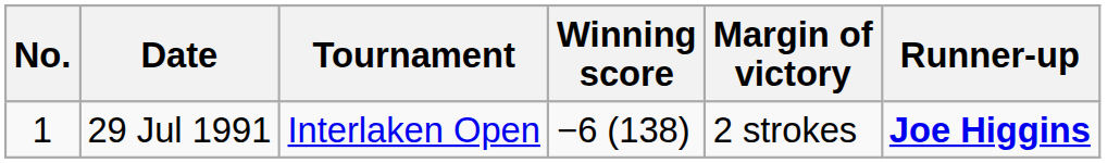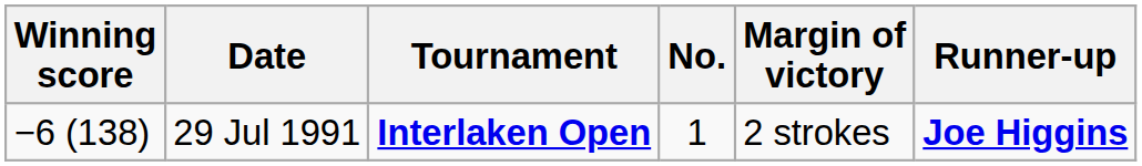columns swapped: No. <-> Winning score
29 Jul 1991 | Tournament: normal -> bold
